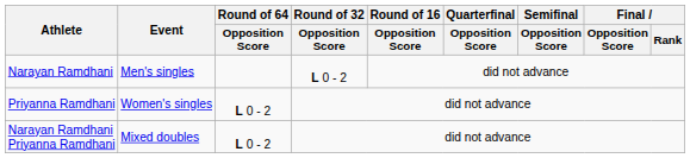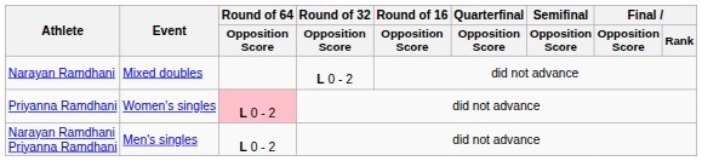Narayan Ramdhani | Event: Men's singles -> Mixed doubles
Priyanna Ramdhani | Round of 64 / Opposition Score: no background -> pink background
Narayan Ramdhani Priyanna Ramdhani | Event: Mixed doubles -> Men's singles
